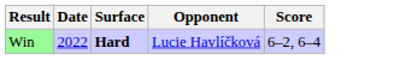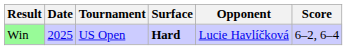+ column: Tournament | US Open
Win | Date: 2022 -> 2025
